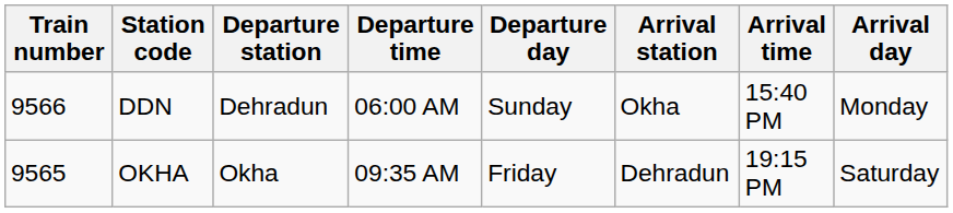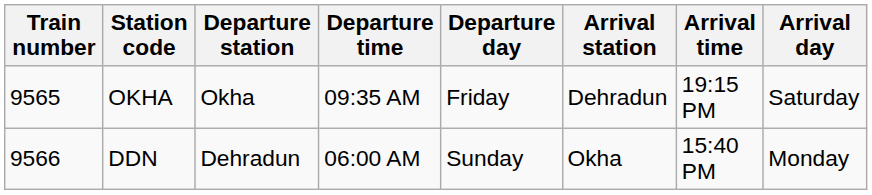rows swapped: OKHA <-> DDN
